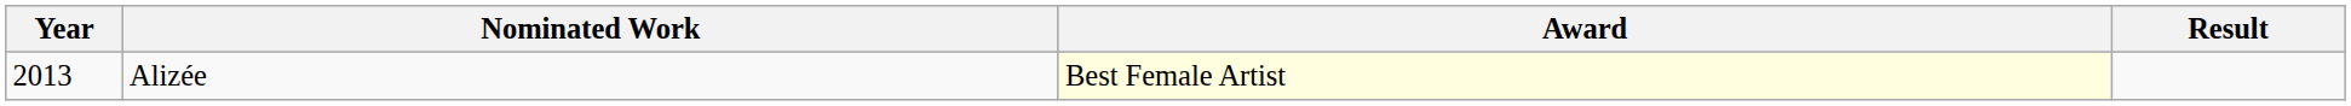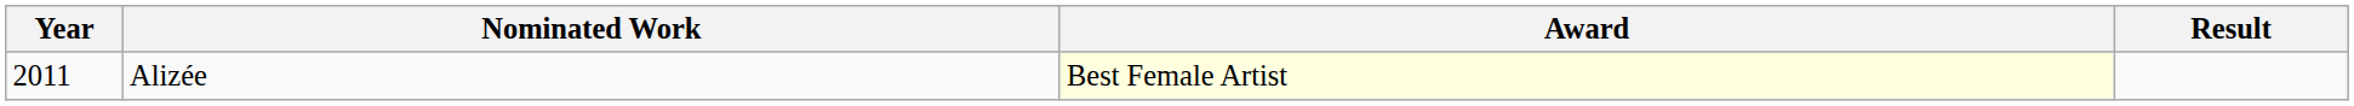Alizée | Year: 2013 -> 2011
